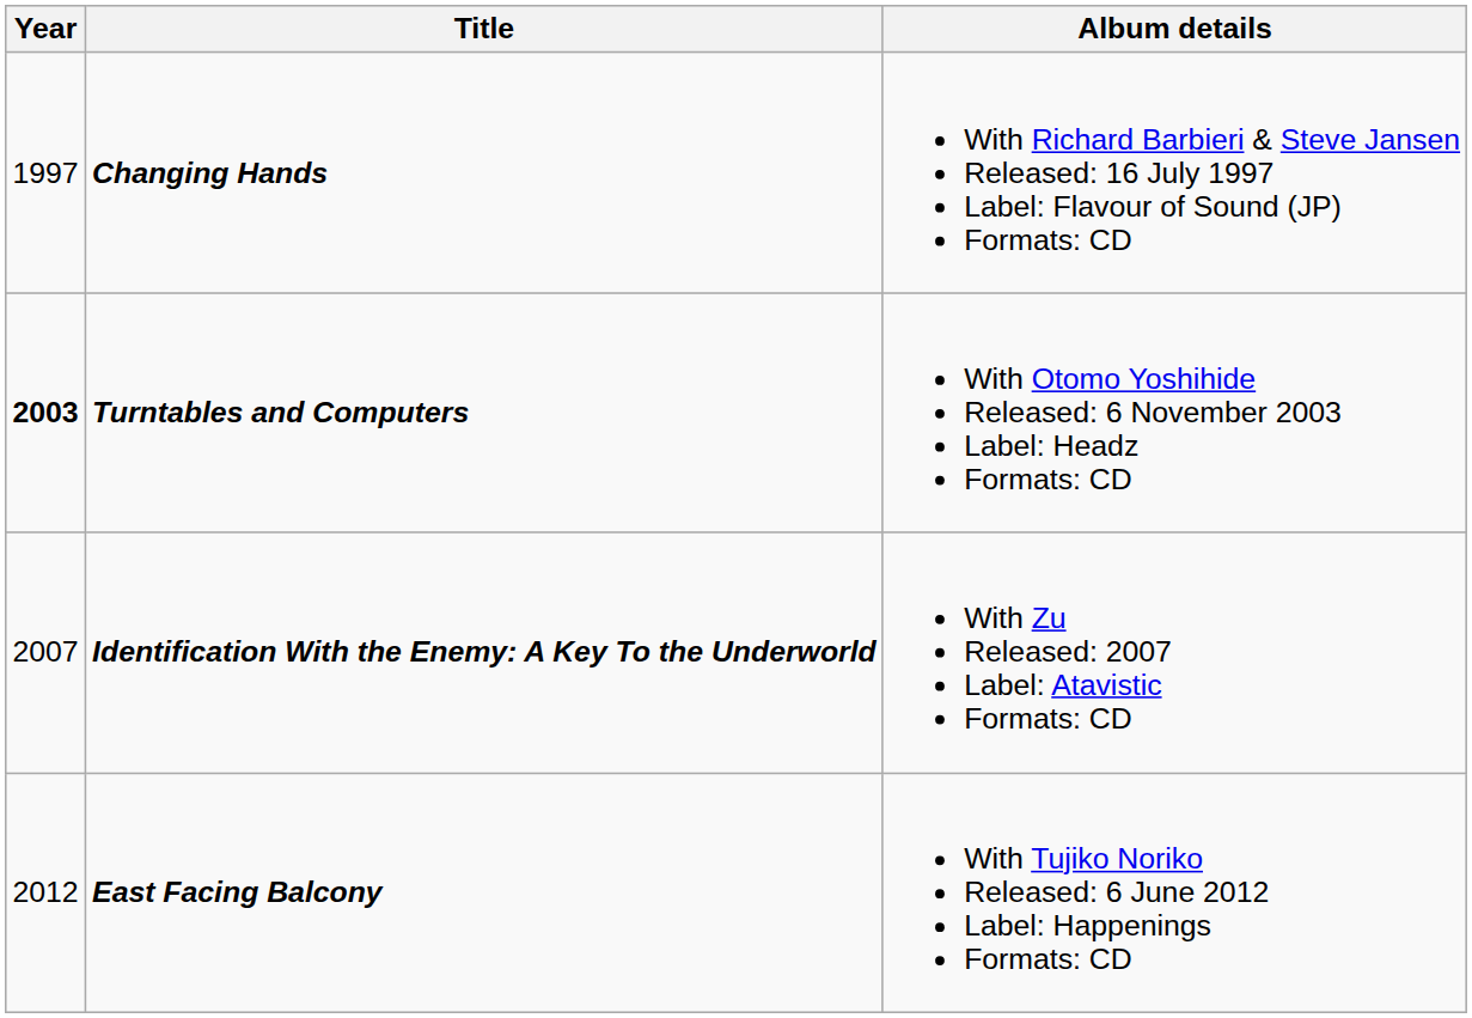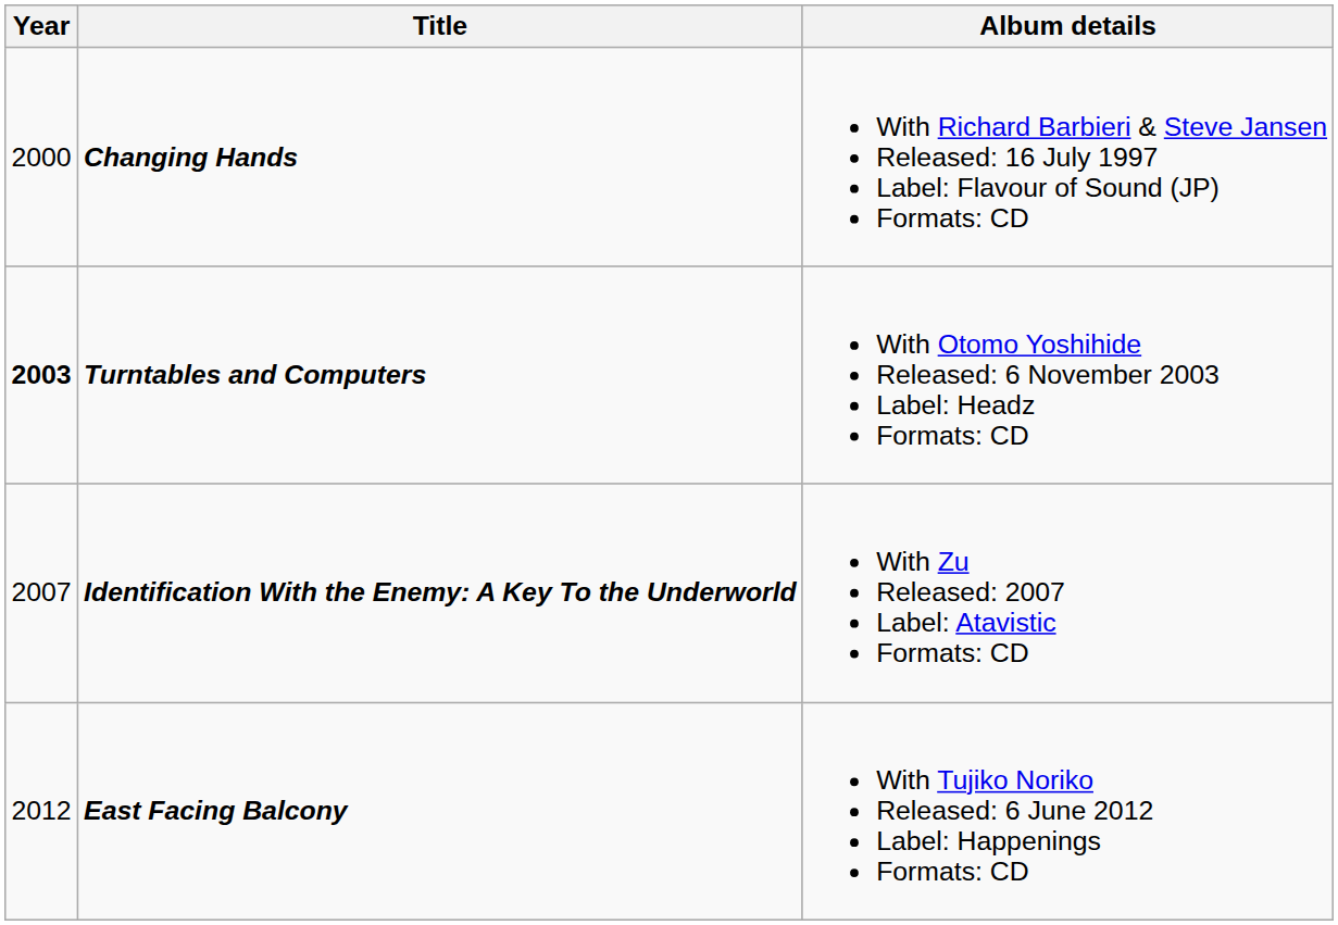Changing Hands | Year: 1997 -> 2000
